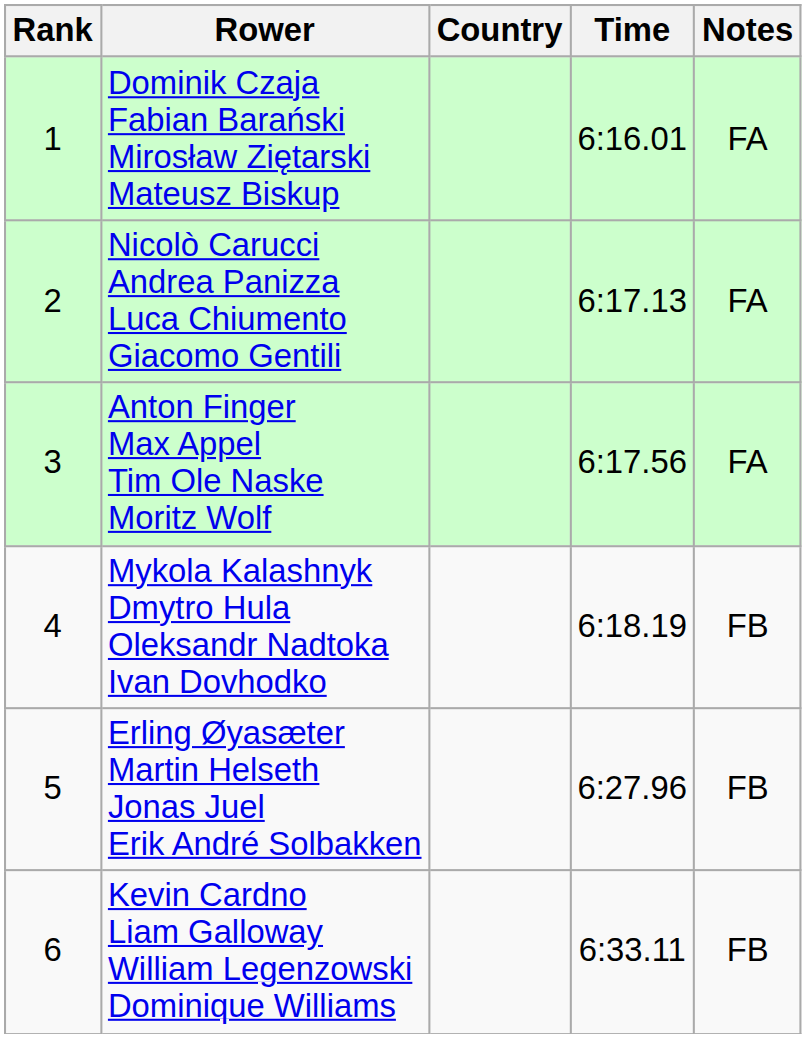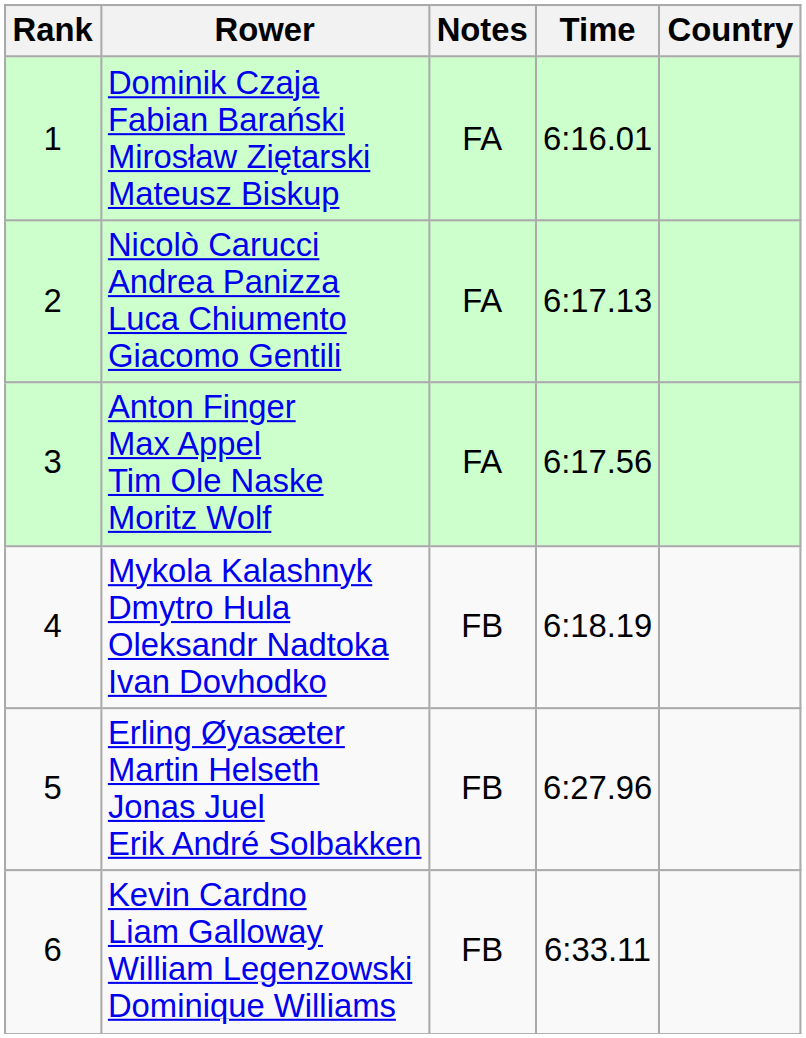columns swapped: Country <-> Notes
